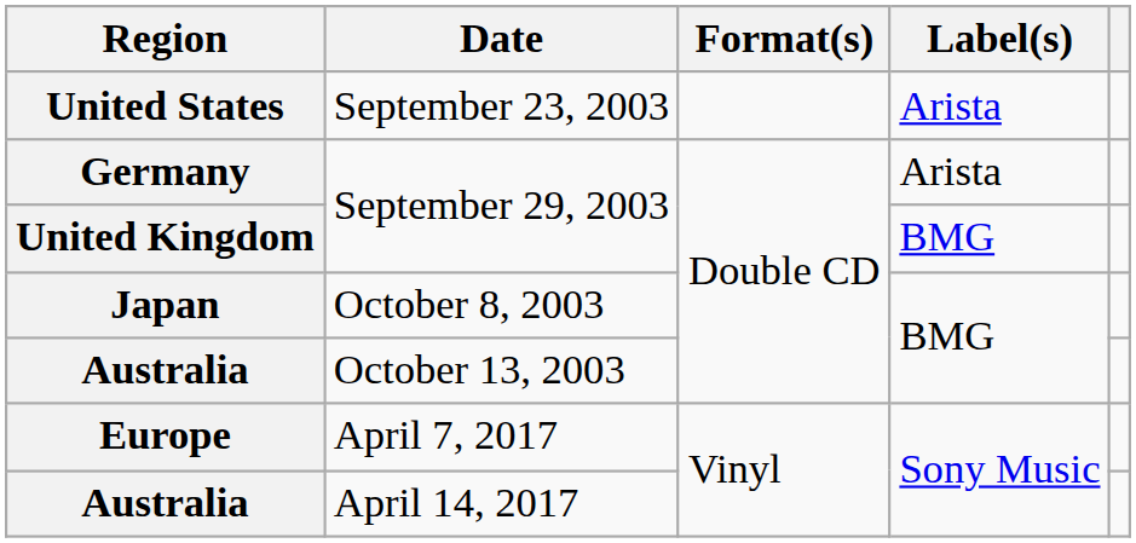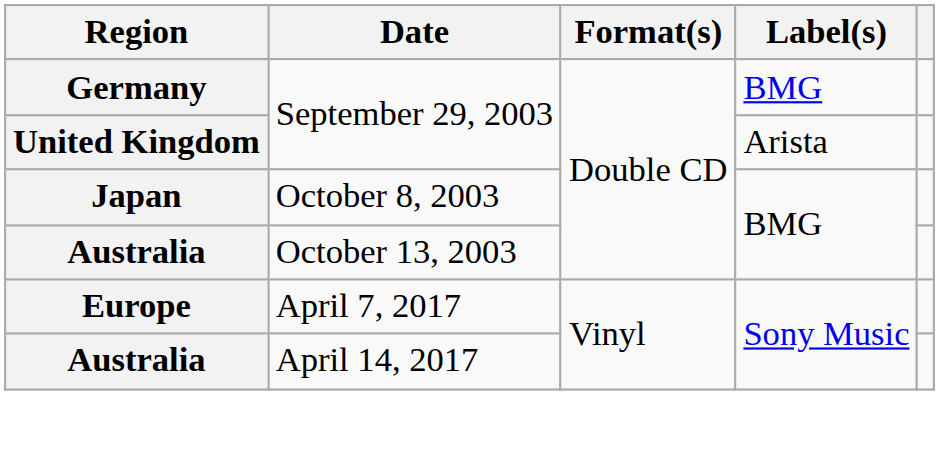- row: United States | September 23, 2003 | Arista
Germany | Label(s): Arista -> BMG
United Kingdom | Label(s): BMG -> Arista
